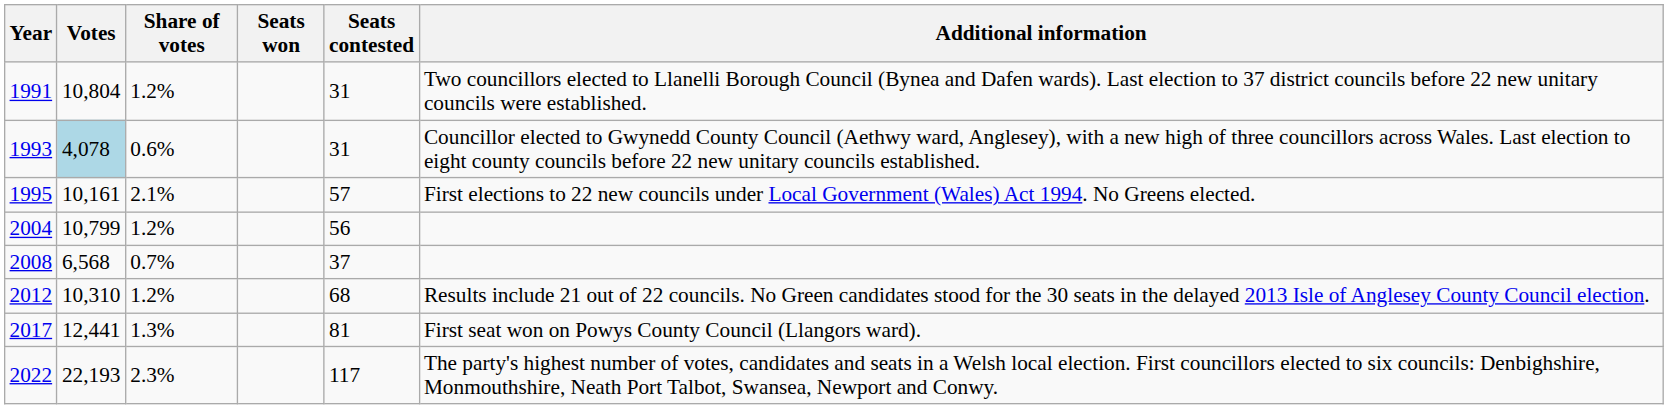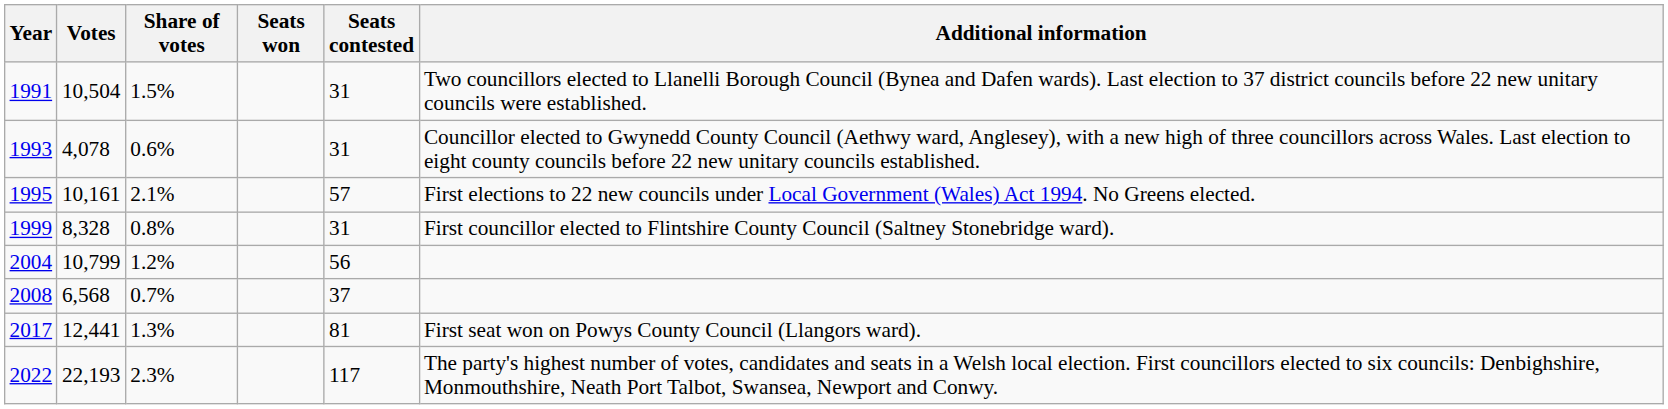1991 | Votes: 10,804 -> 10,504
1991 | Share of votes: 1.2% -> 1.5%
1993 | Votes: lightblue background -> no background
+ row: 1999 | 8,328 | 0.8% | 31 | First councillor elected to Flintshire County Council (Saltney Stonebridge ward).
- row: 2012 | 10,310 | 1.2% | 68 | Results include 21 out of 22 councils. No Green candidates stood for the 30 seats in the delayed 2013 Isle of Anglesey County Council election.
